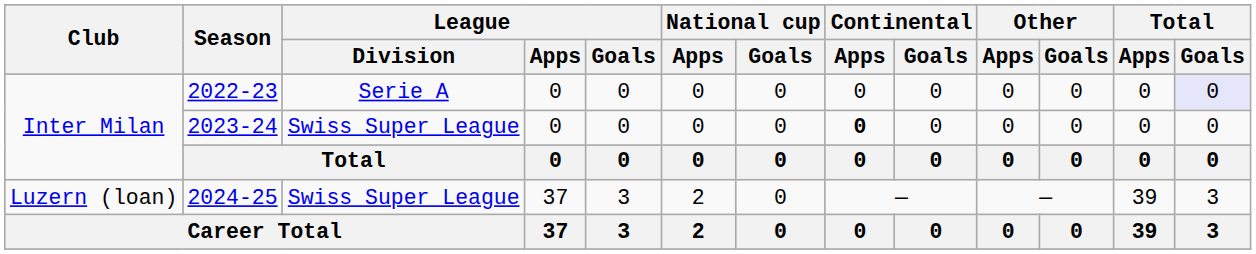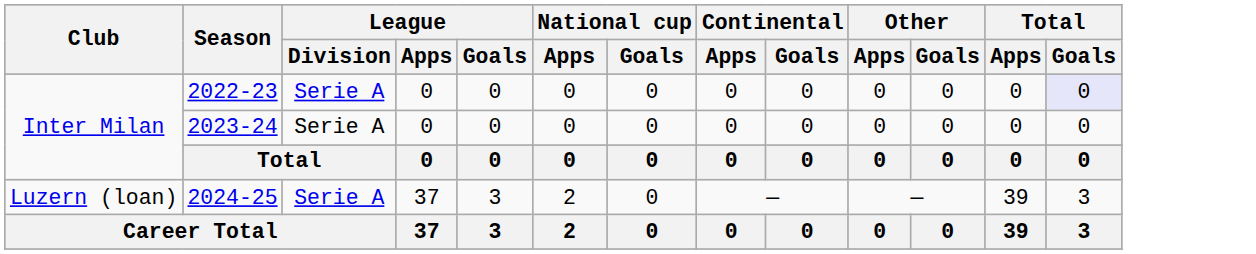2023-24 | League / Division: Swiss Super League -> Serie A
2023-24 | Continental / Apps: bold -> normal
2024-25 | League / Division: Swiss Super League -> Serie A
